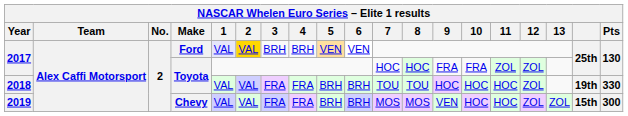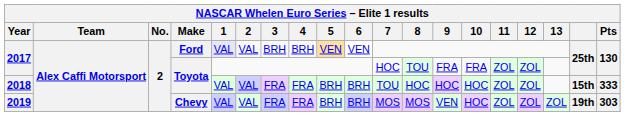2017 / Ford | 2: gold background -> no background
2017 / Toyota | 8: HOC -> TOU
2018 | 8: TOU -> HOC
2018 | 11: HOC -> ZOL
2018 | column 18: 19th -> 15th
2018 | Pts: 330 -> 333
2019 | 11: HOC -> ZOL
2019 | column 18: 15th -> 19th
2019 | Pts: 300 -> 303
